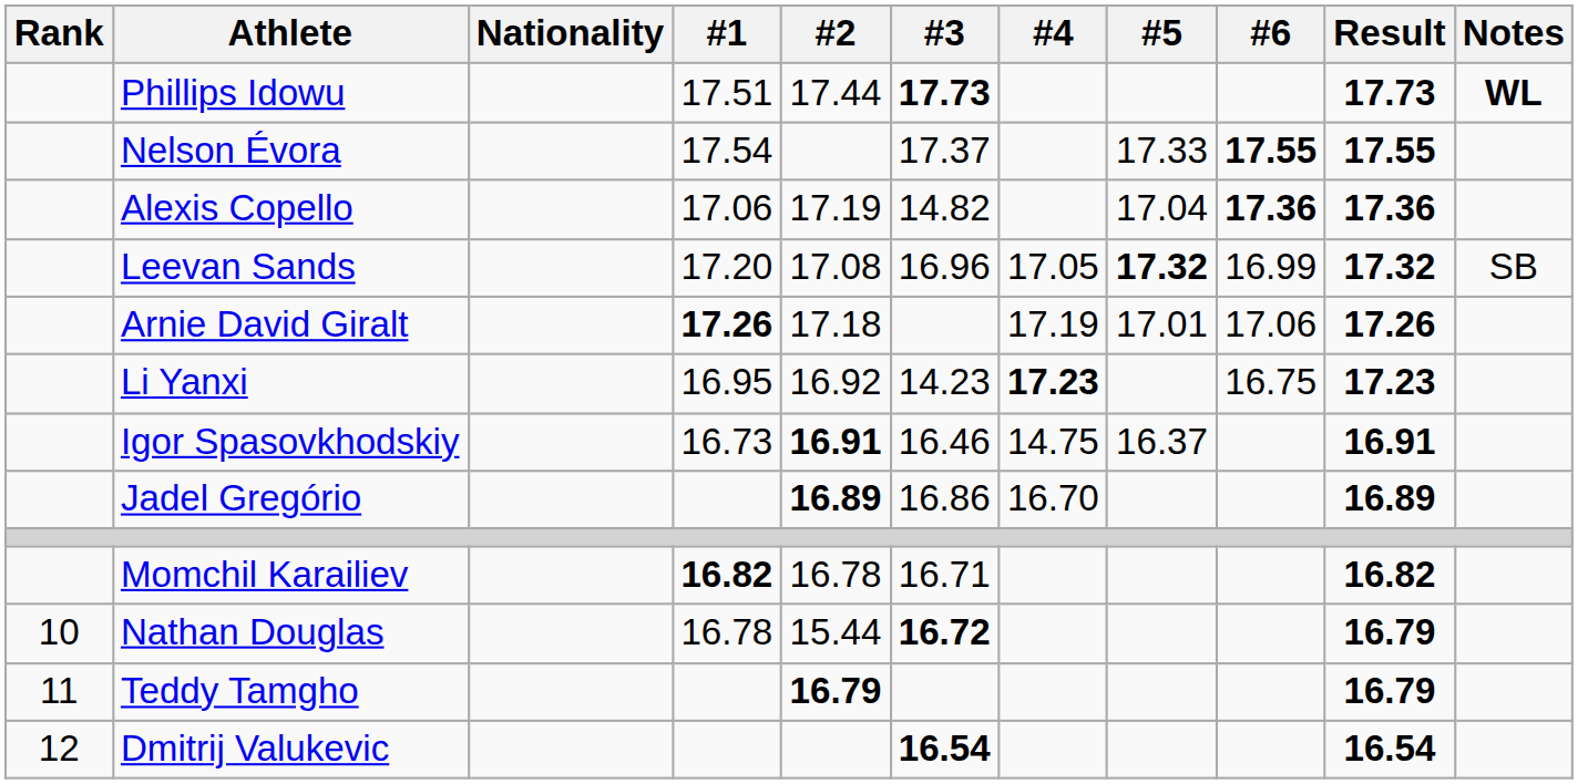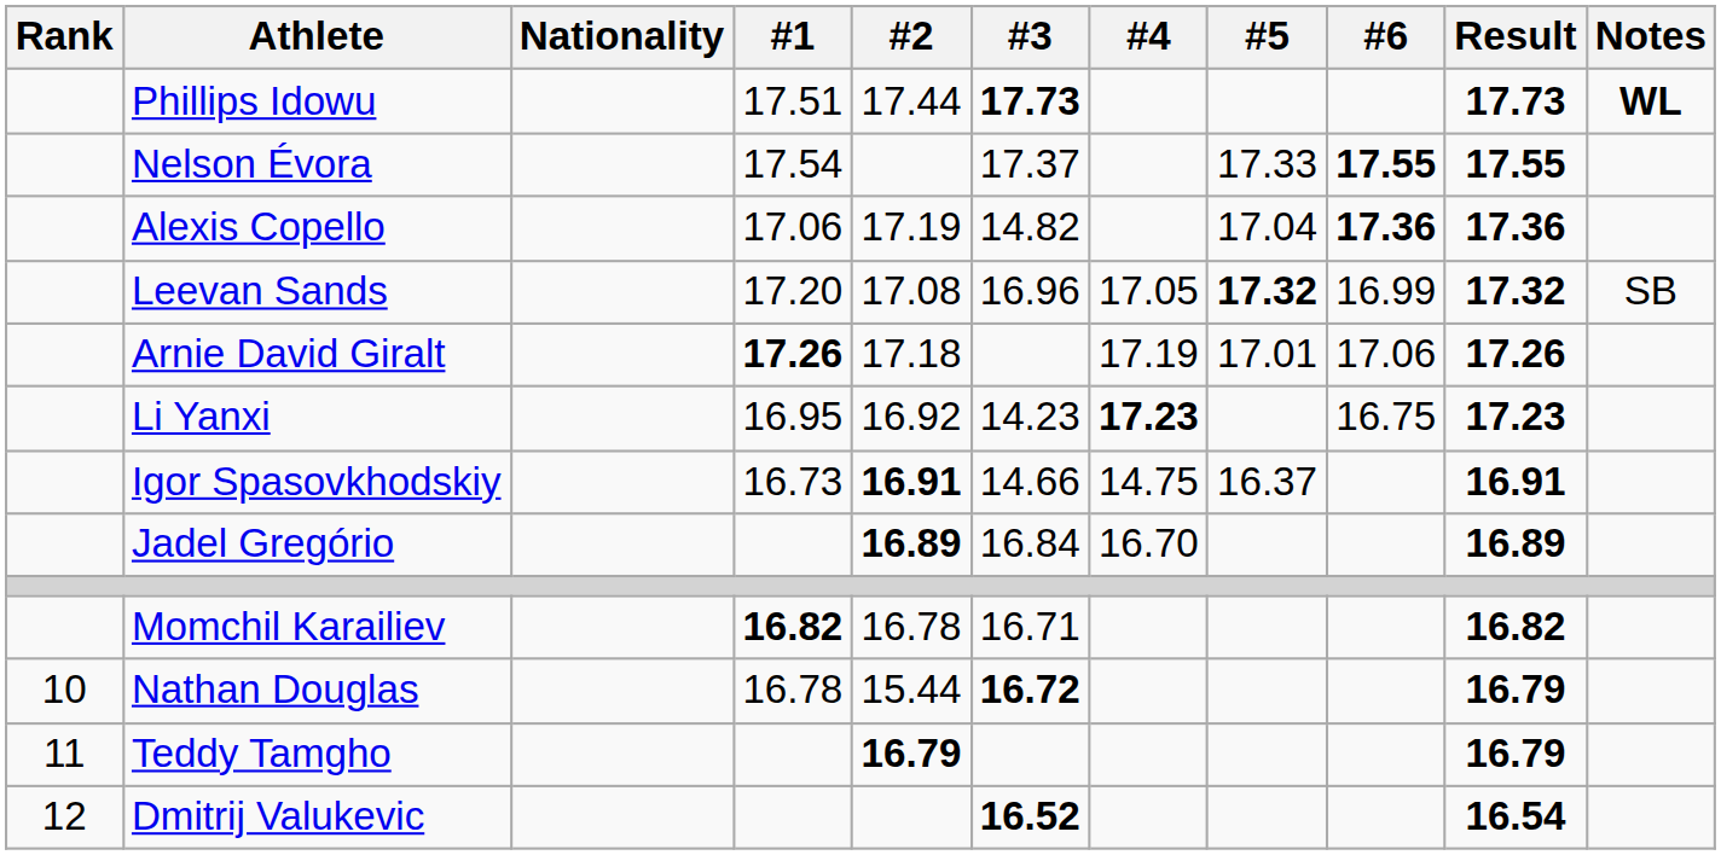Igor Spasovkhodskiy | #3: 16.46 -> 14.66
Jadel Gregório | #3: 16.86 -> 16.84
Dmitrij Valukevic | #3: 16.54 -> 16.52
